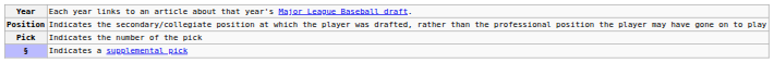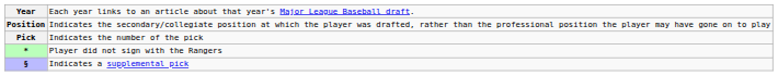+ row: * | Player did not sign with the Rangers
